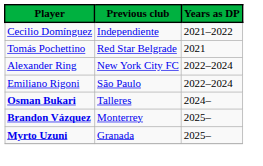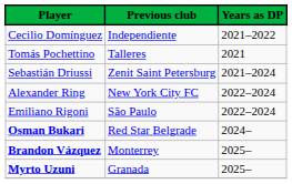Tomás Pochettino | Previous club: Red Star Belgrade -> Talleres
+ row: Sebastián Driussi | Zenit Saint Petersburg | 2021–2024
Osman Bukari | Previous club: Talleres -> Red Star Belgrade
